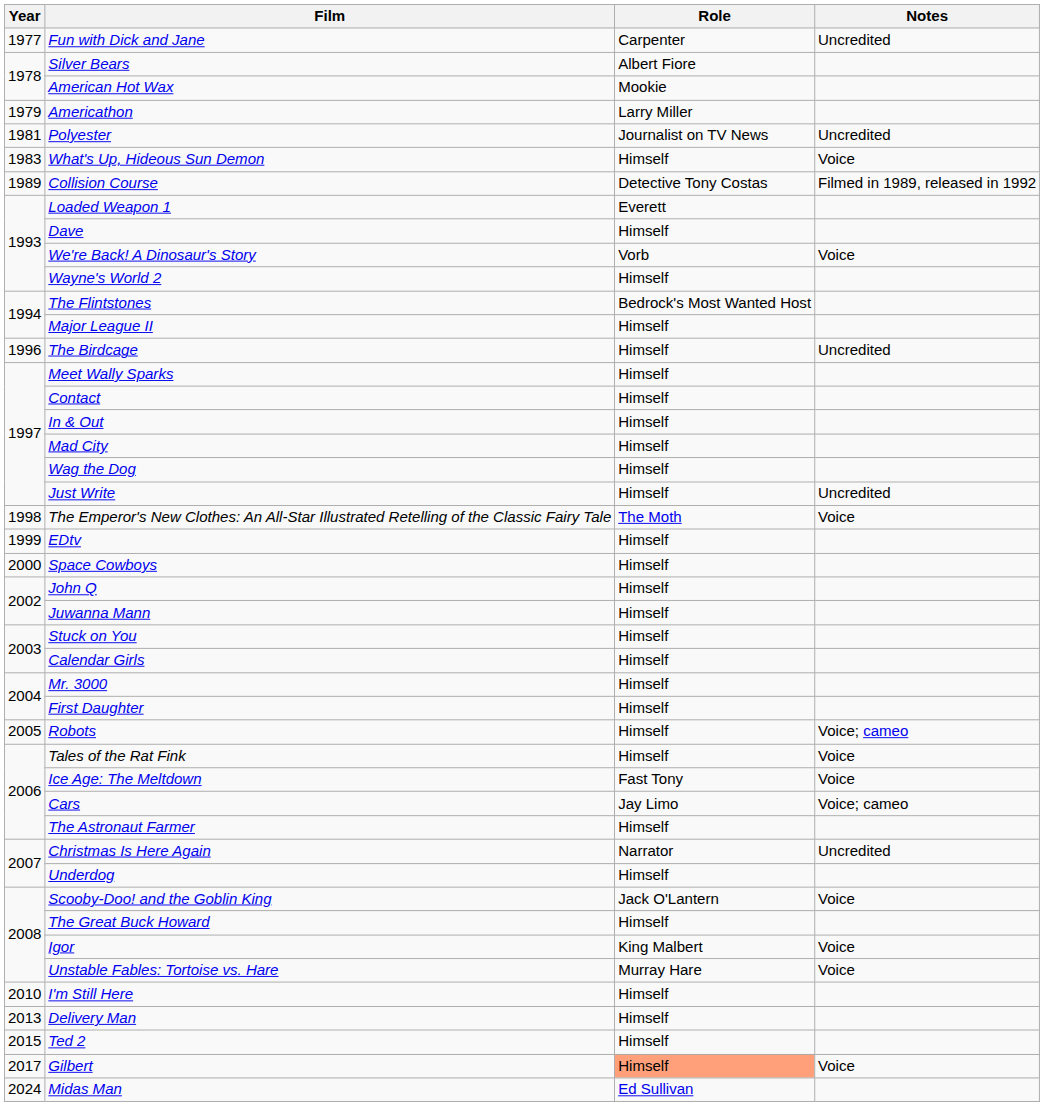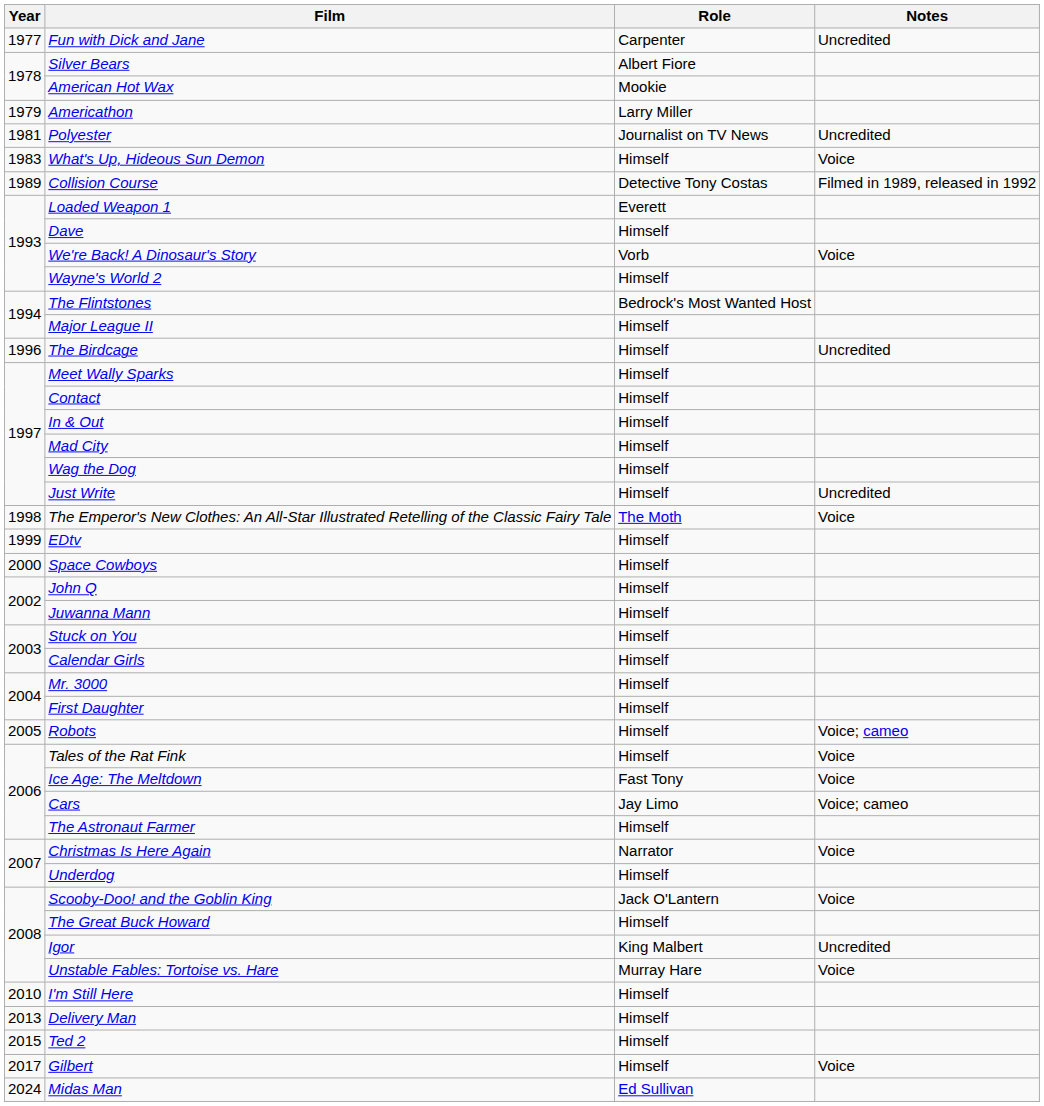Christmas Is Here Again | Notes: Uncredited -> Voice
Igor | Notes: Voice -> Uncredited
Gilbert | Role: lightsalmon background -> no background
